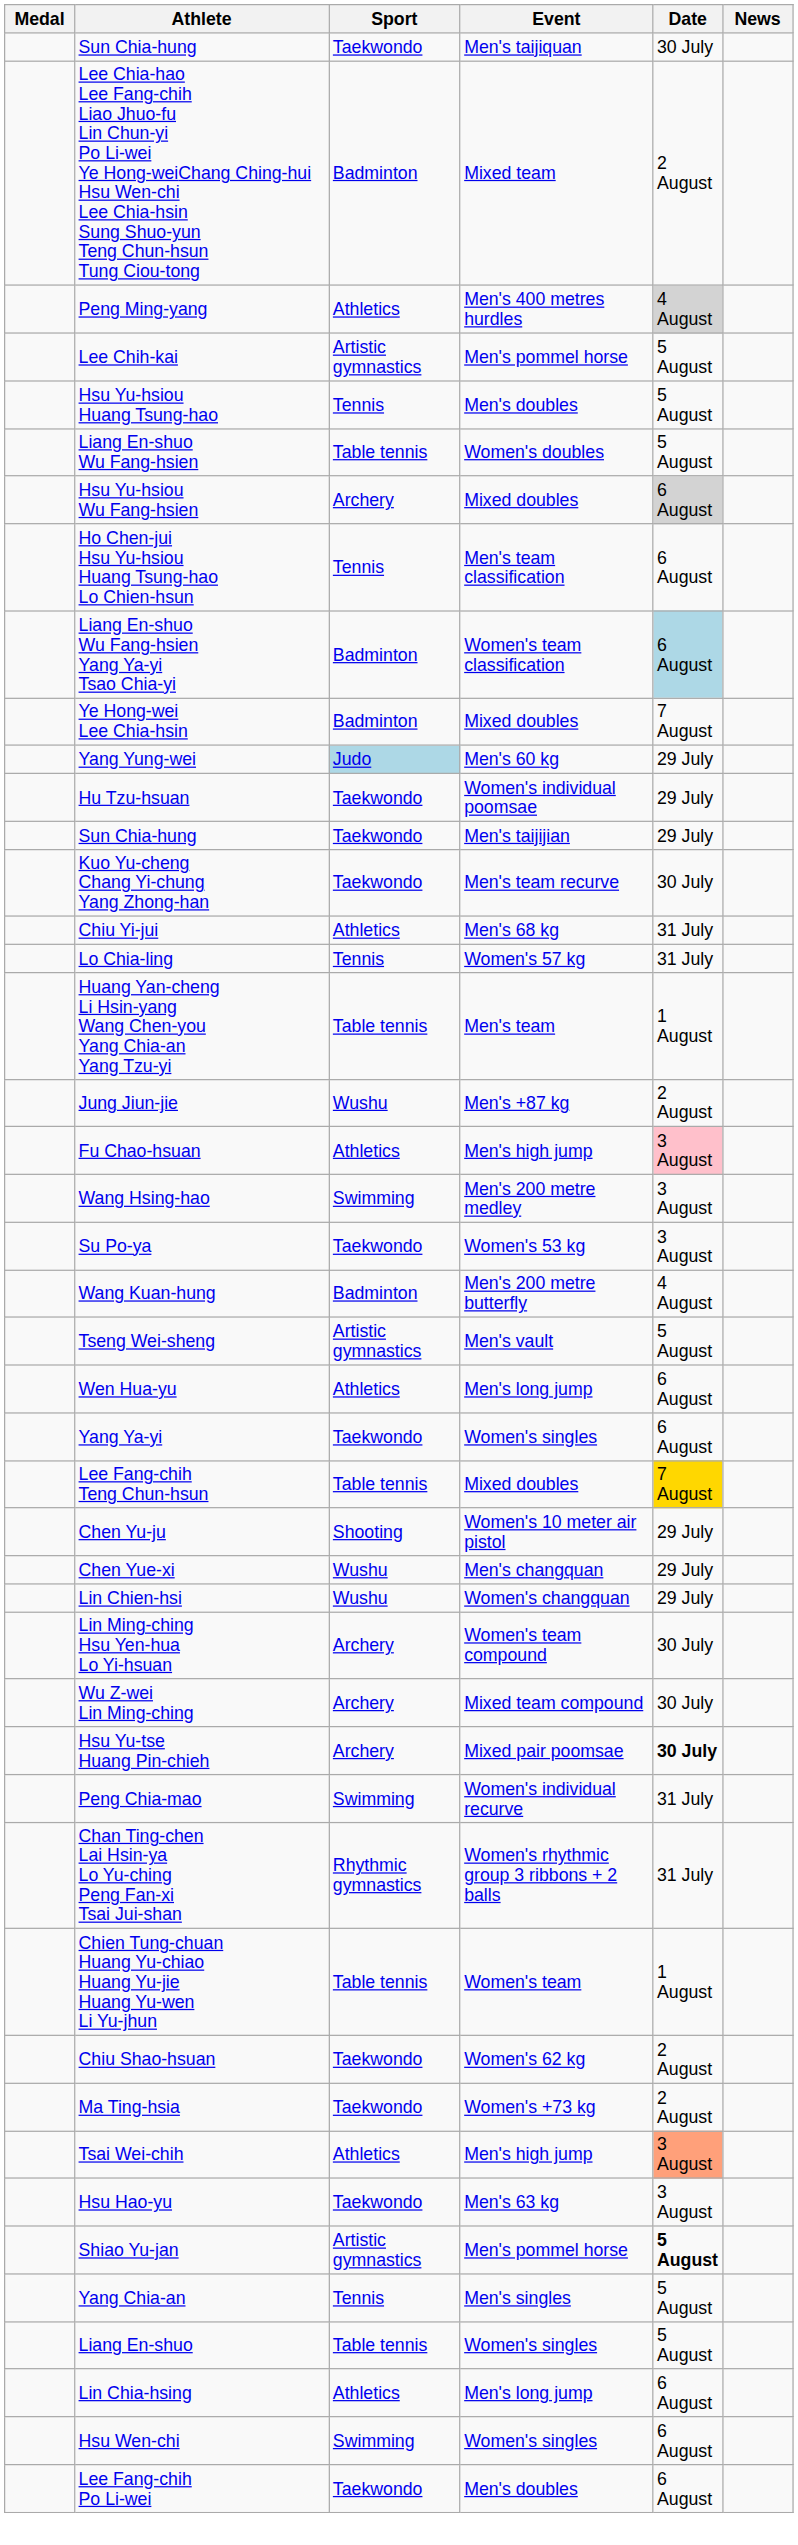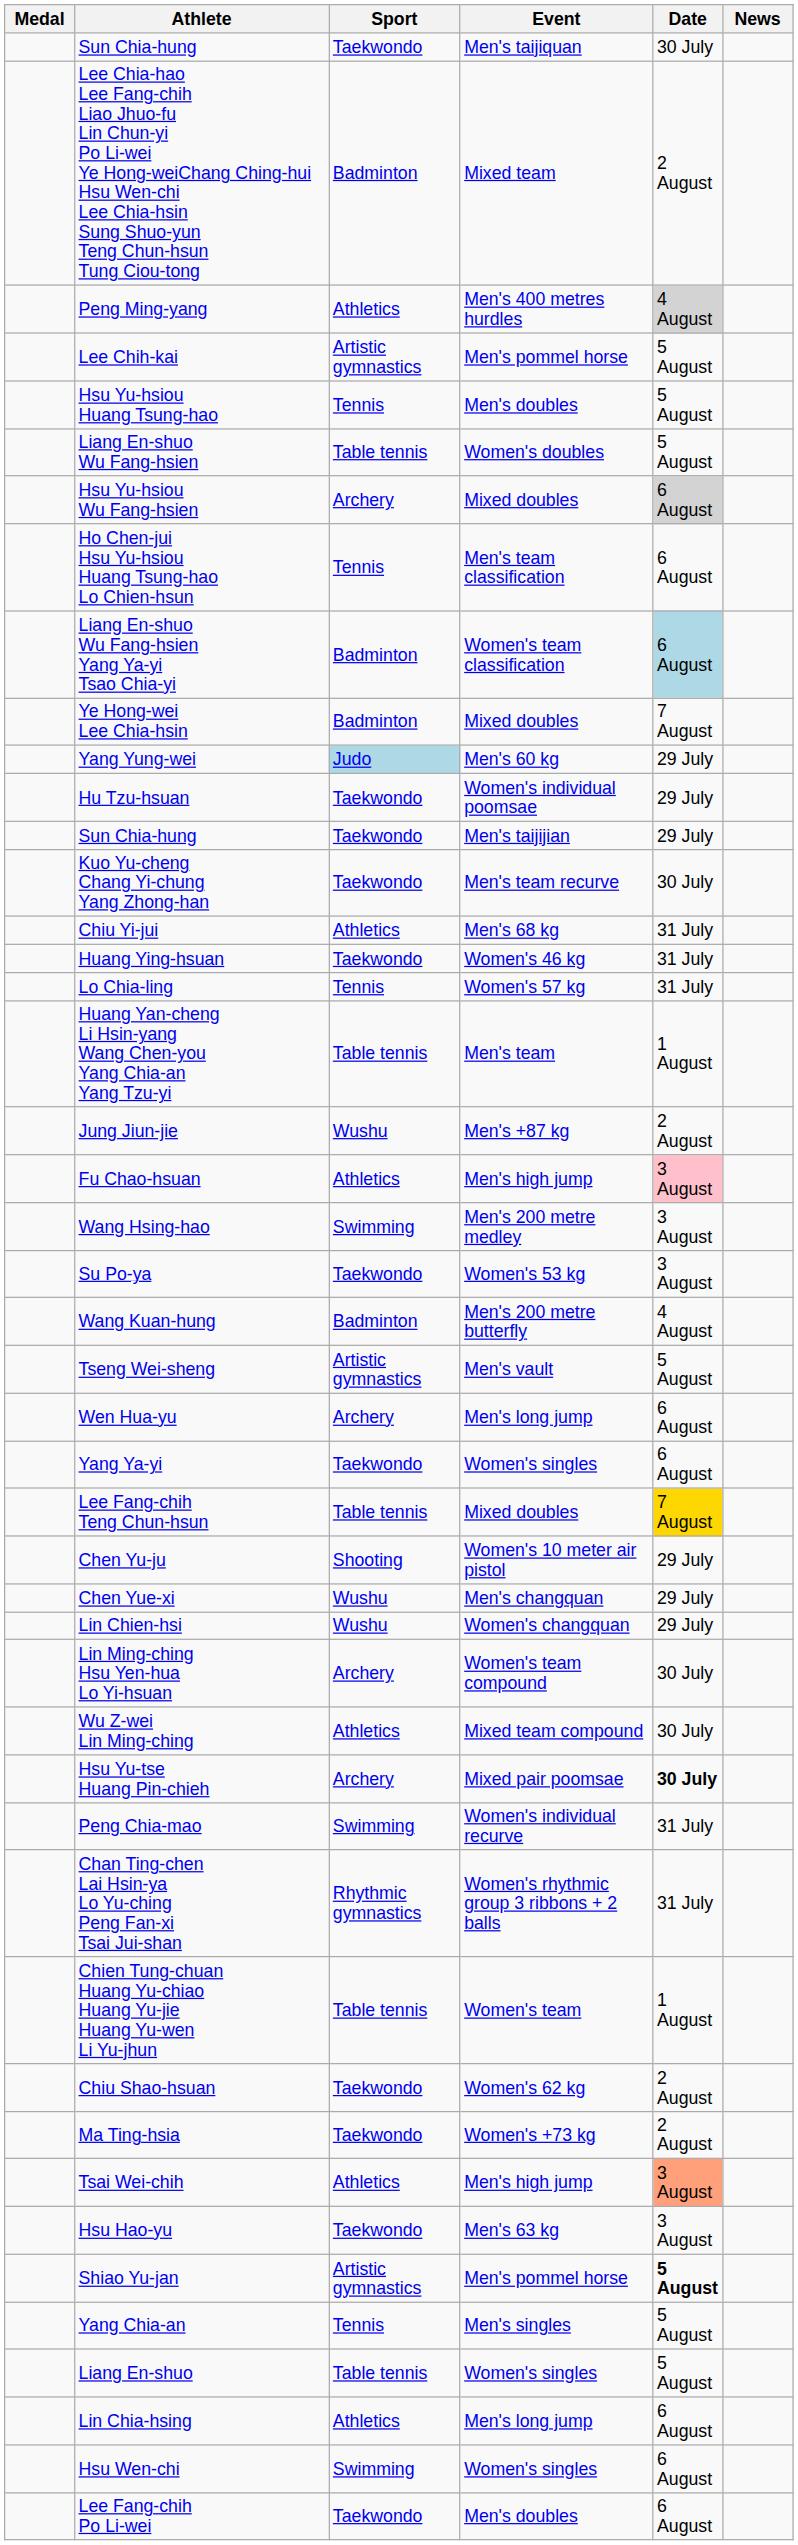+ row: Huang Ying-hsuan | Taekwondo | Women's 46 kg | 31 July
Wen Hua-yu | Sport: Athletics -> Archery
Wu Z-wei Lin Ming-ching | Sport: Archery -> Athletics
